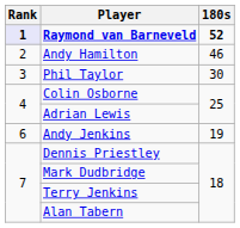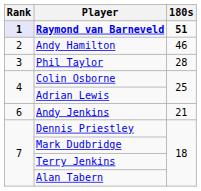Raymond van Barneveld | 180s: 52 -> 51
Phil Taylor | 180s: 30 -> 28
Andy Jenkins | 180s: 19 -> 21
